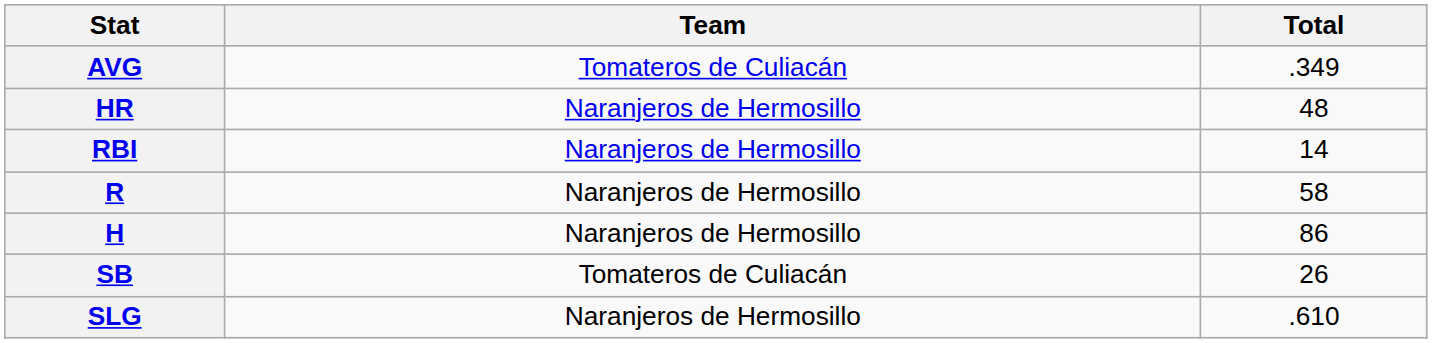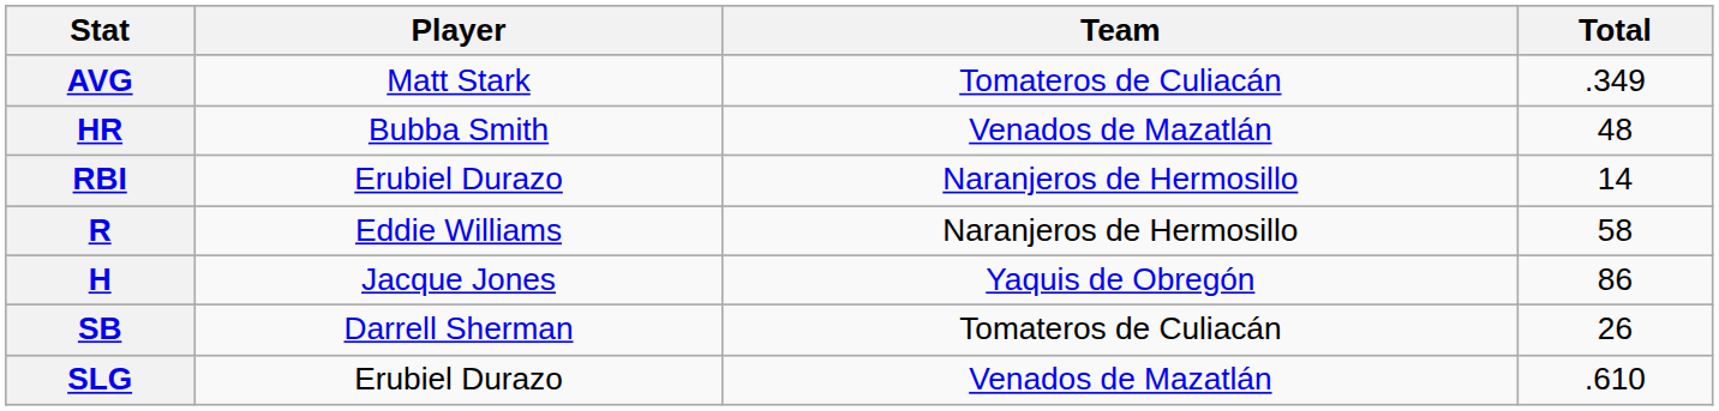+ column: Player | Matt Stark | Bubba Smith | Erubiel Durazo | Eddie Williams | Jacque Jones | Darrell Sherman | Erubiel Durazo
HR | Team: Naranjeros de Hermosillo -> Venados de Mazatlán
H | Team: Naranjeros de Hermosillo -> Yaquis de Obregón
SLG | Team: Naranjeros de Hermosillo -> Venados de Mazatlán
